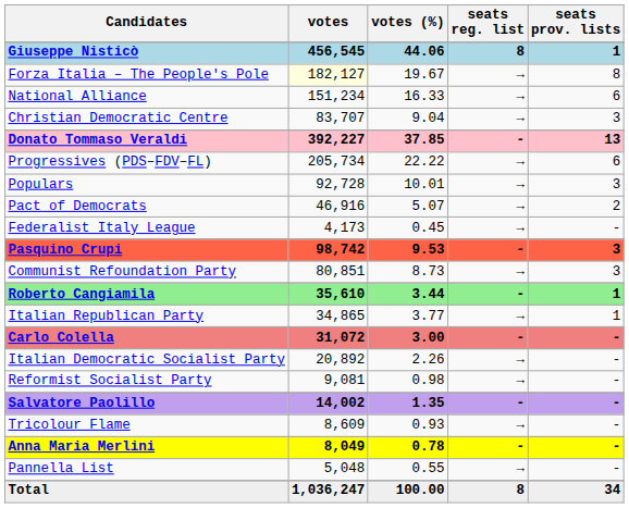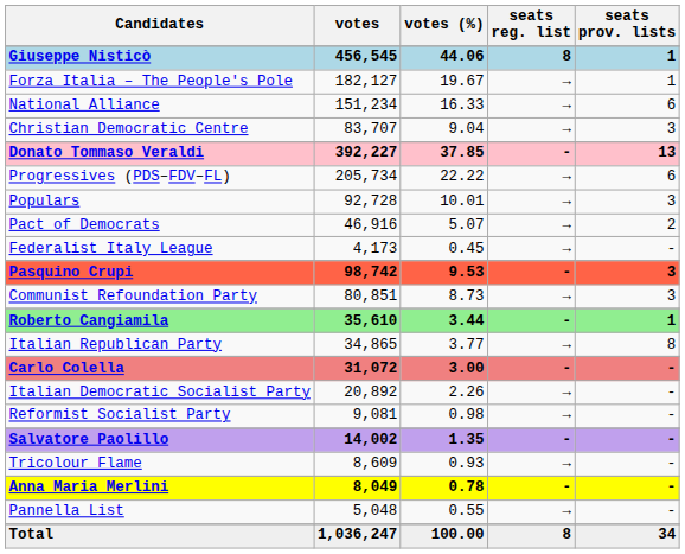Forza Italia – The People's Pole | votes: lightyellow background -> no background
Forza Italia – The People's Pole | seats prov. lists: 8 -> 1
Italian Republican Party | seats prov. lists: 1 -> 8
